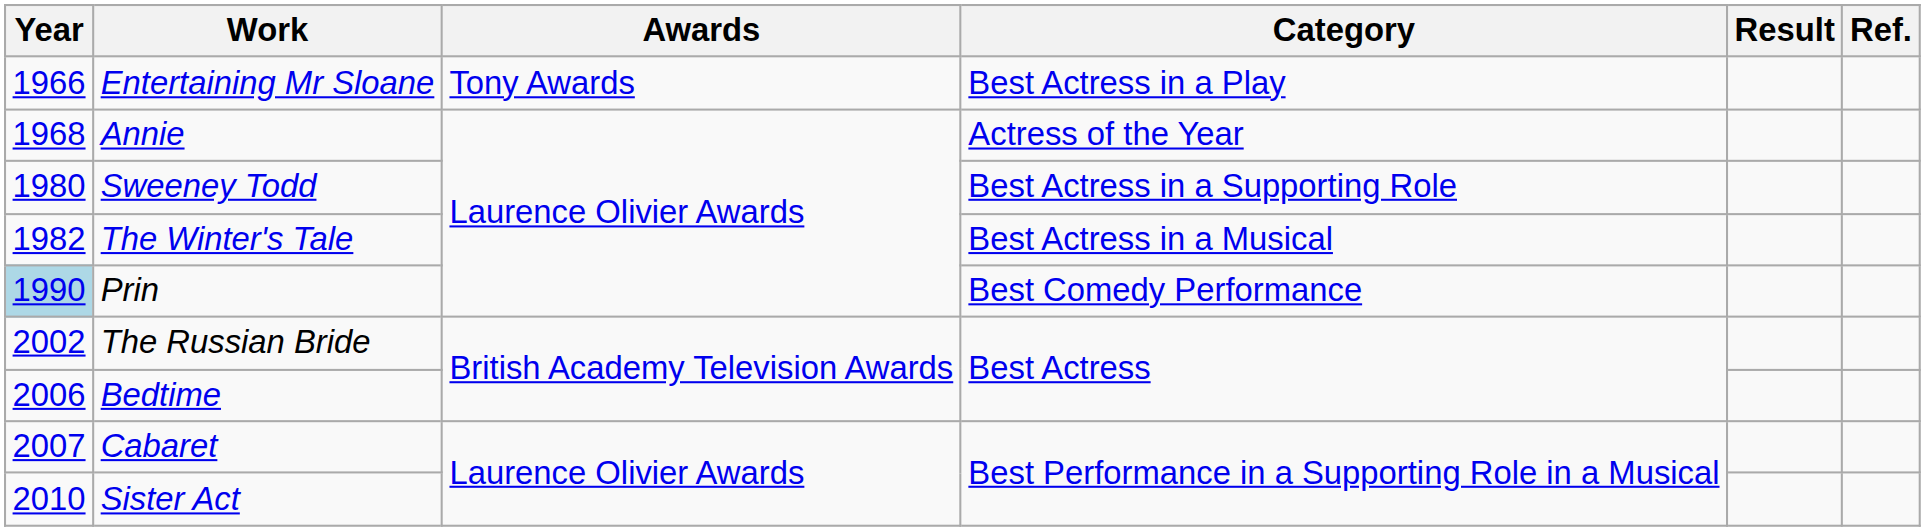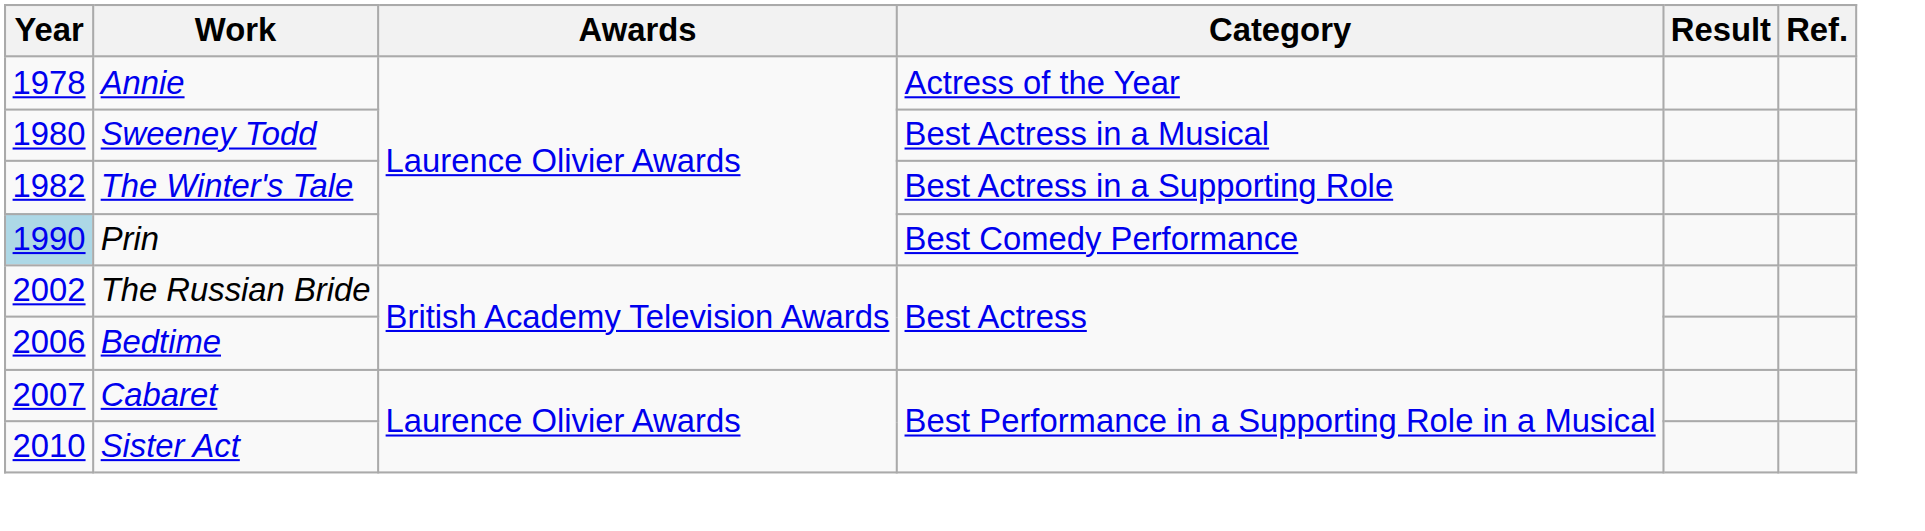- row: 1966 | Entertaining Mr Sloane | Tony Awards | Best Actress in a Play
Annie | Year: 1968 -> 1978
Sweeney Todd | Category: Best Actress in a Supporting Role -> Best Actress in a Musical
The Winter's Tale | Category: Best Actress in a Musical -> Best Actress in a Supporting Role
